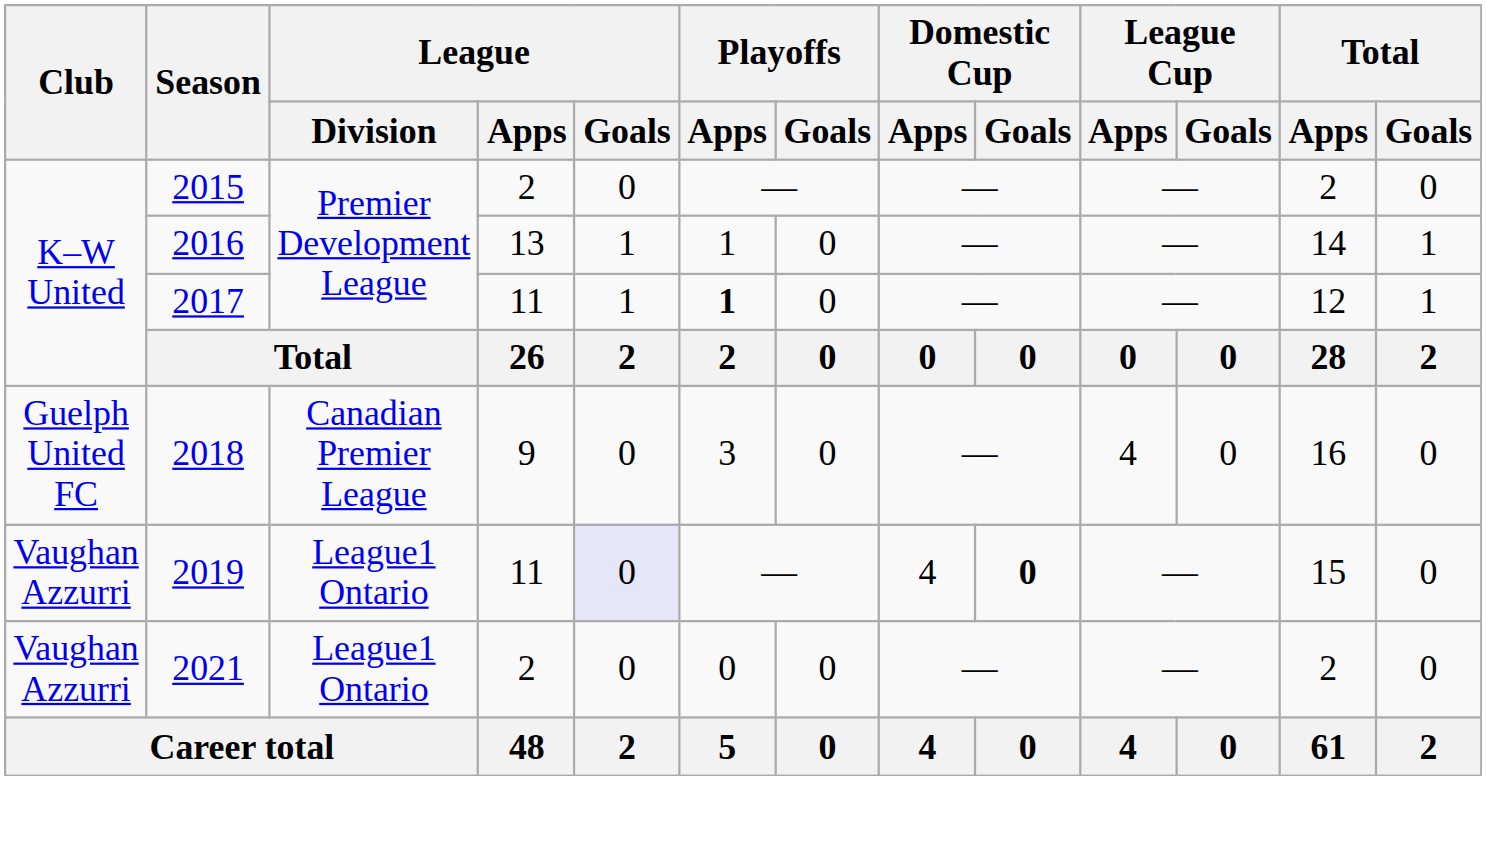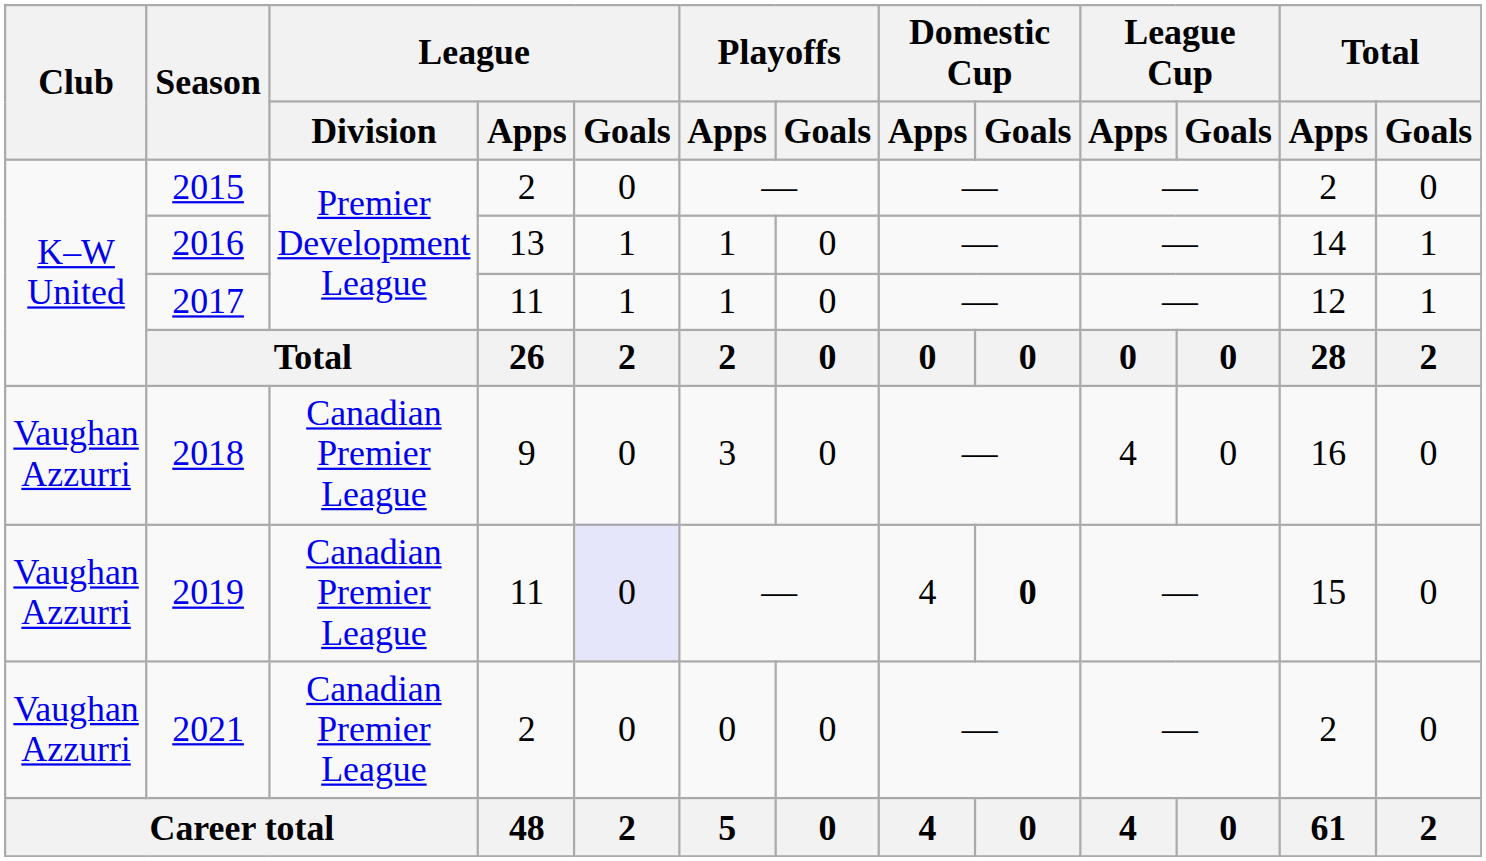2017 | Playoffs / Apps: bold -> normal
2018 | Club: Guelph United FC -> Vaughan Azzurri
2019 | League / Division: League1 Ontario -> Canadian Premier League
2021 | League / Division: League1 Ontario -> Canadian Premier League
